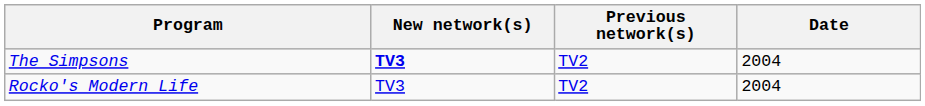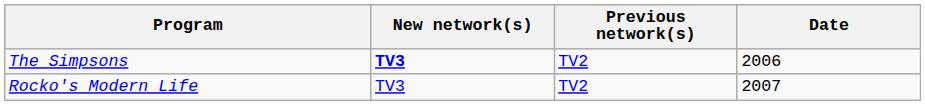The Simpsons | Date: 2004 -> 2006
Rocko's Modern Life | Date: 2004 -> 2007
